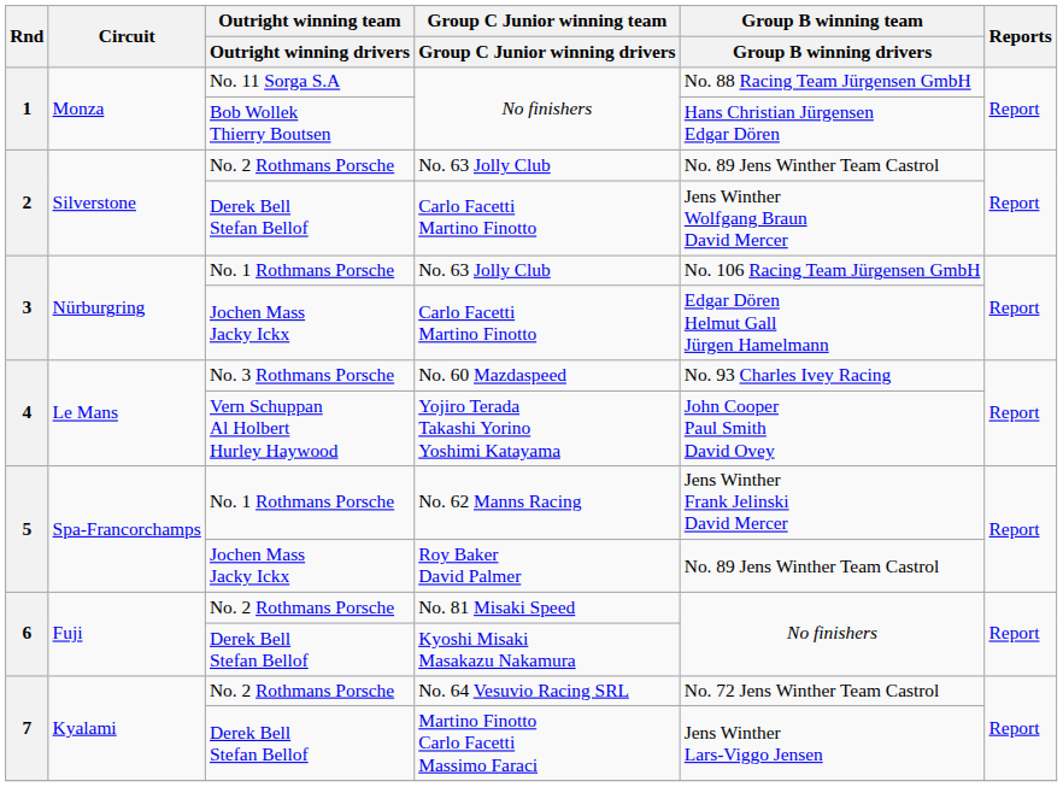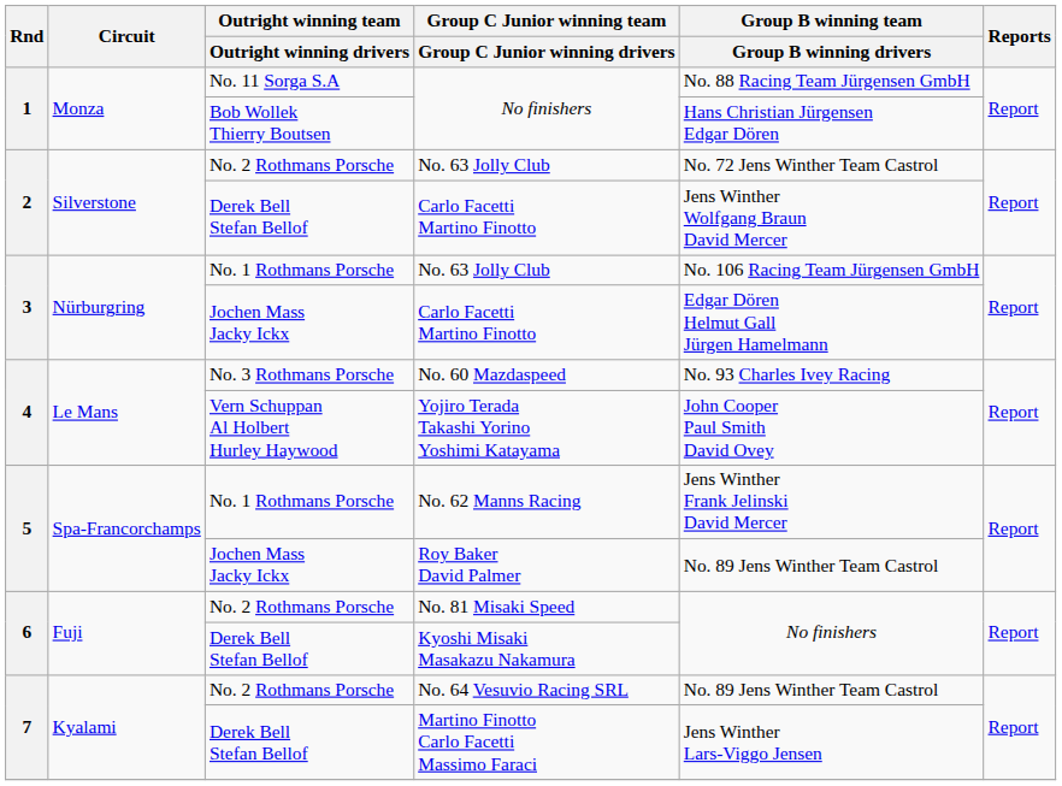No. 2 Rothmans Porsche / No. 63 Jolly Club | Group B winning team / Group B winning drivers: No. 89 Jens Winther Team Castrol -> No. 72 Jens Winther Team Castrol
No. 64 Vesuvio Racing SRL | Group B winning team / Group B winning drivers: No. 72 Jens Winther Team Castrol -> No. 89 Jens Winther Team Castrol
